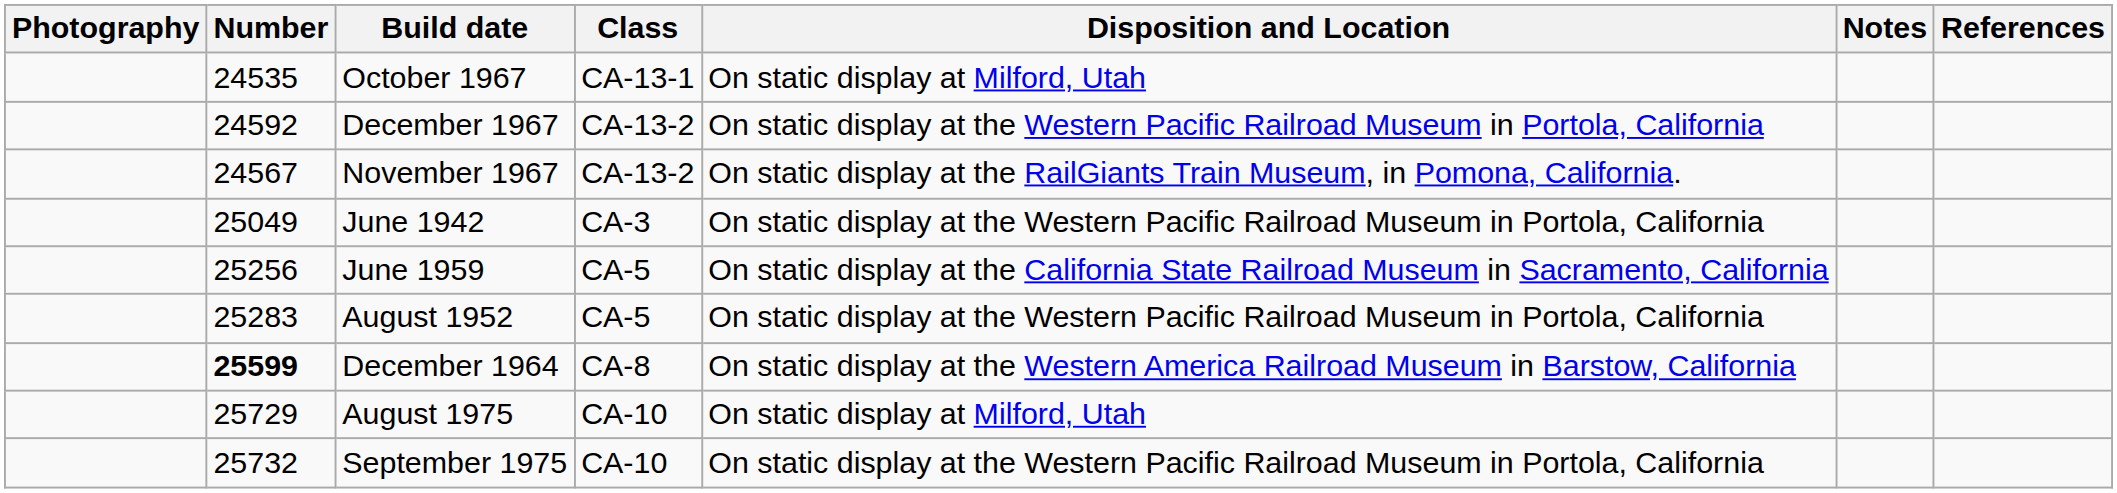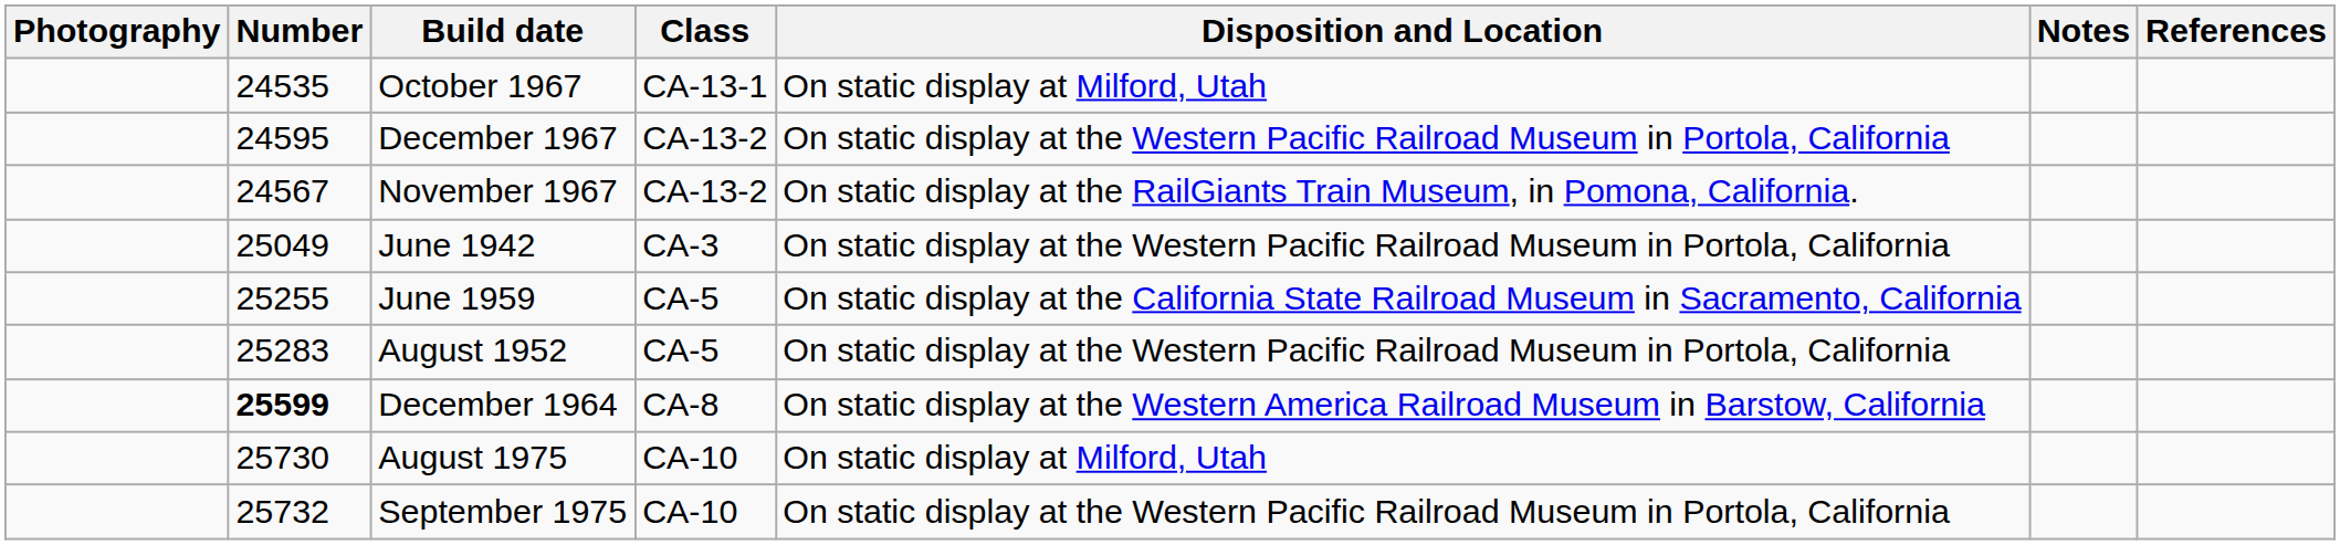December 1967 | Number: 24592 -> 24595
June 1959 | Number: 25256 -> 25255
August 1975 | Number: 25729 -> 25730
